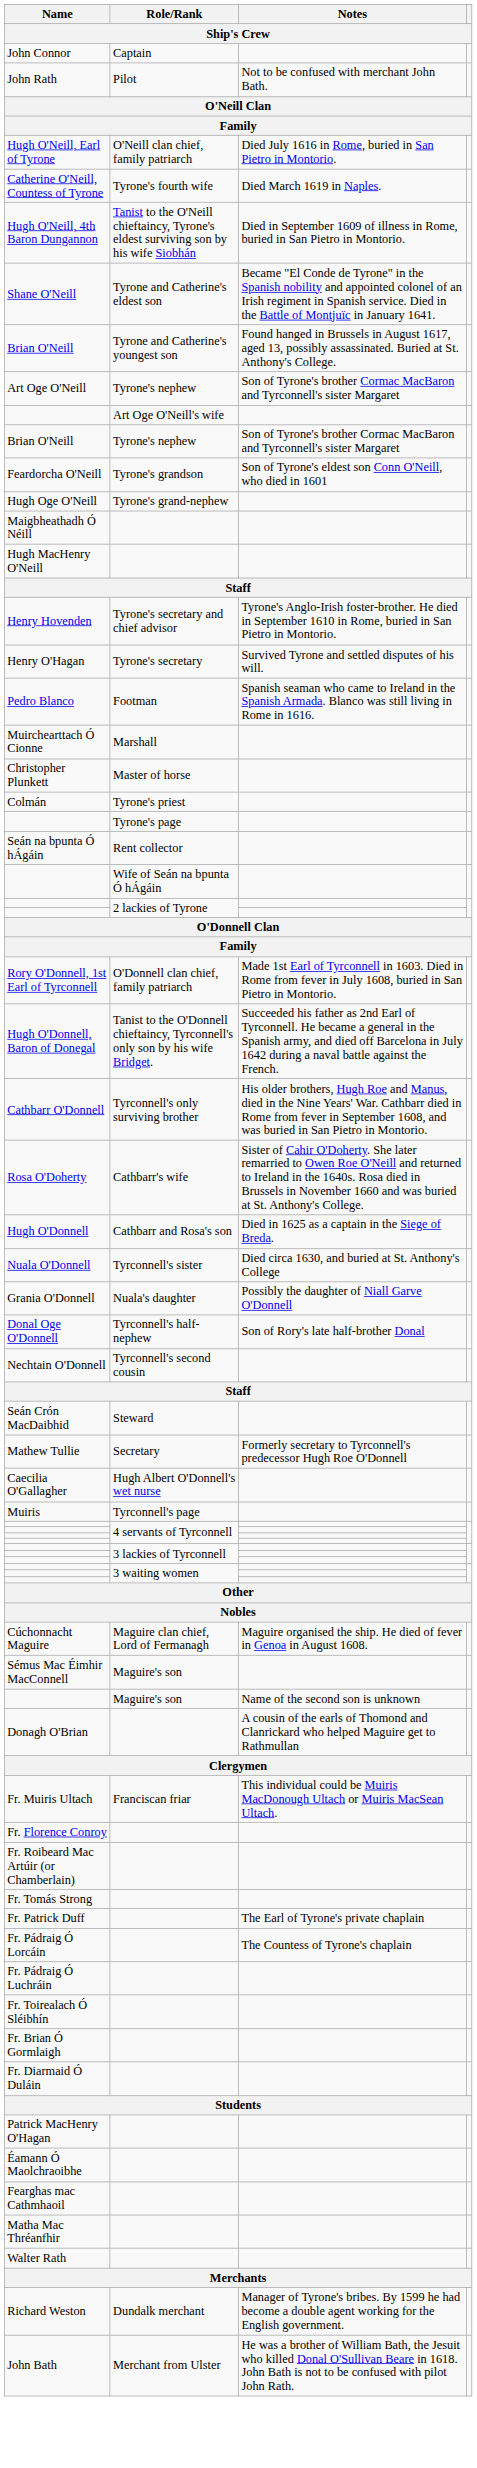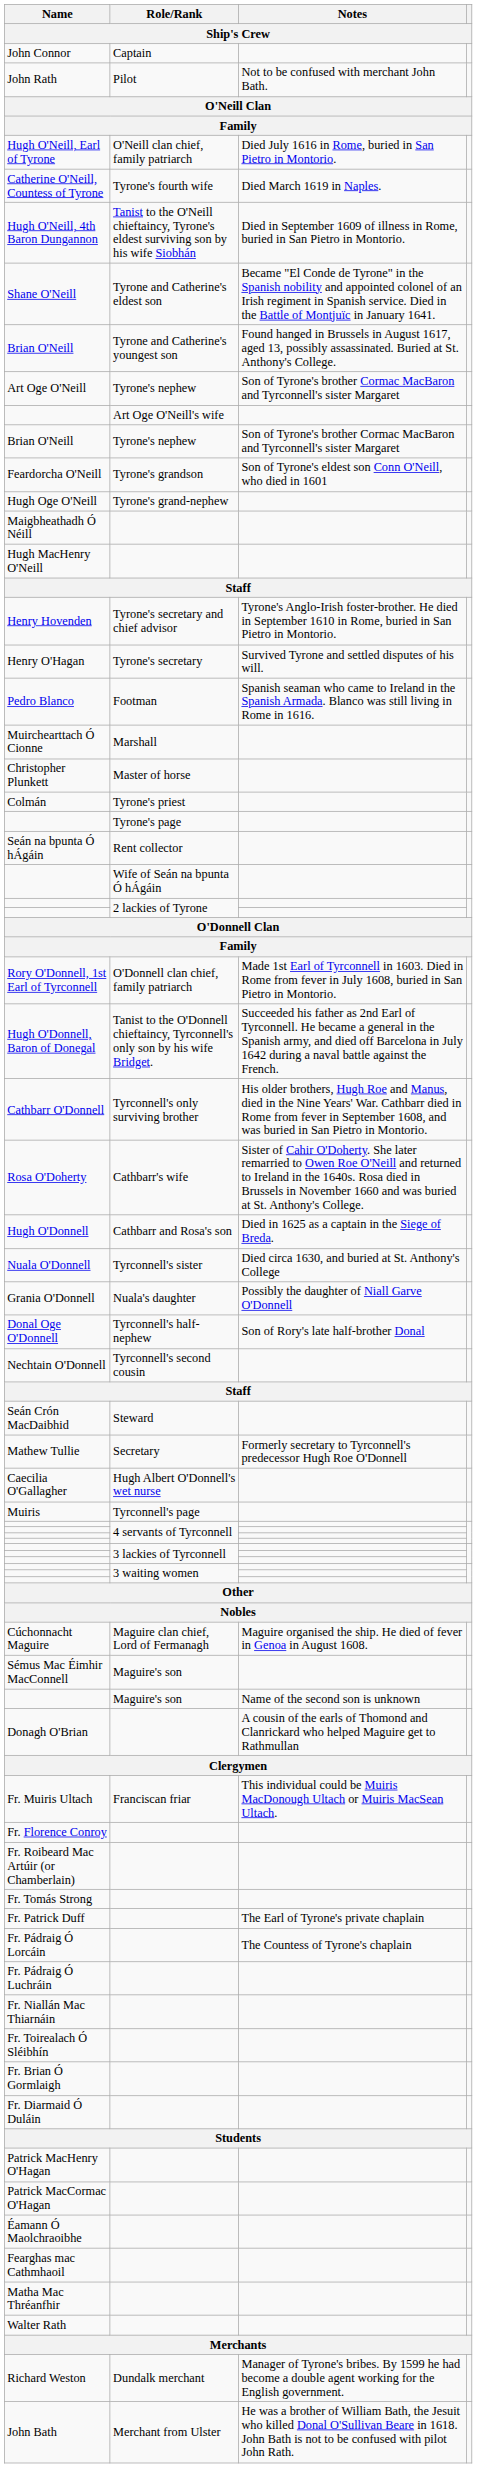+ row: Fr. Niallán Mac Thiarnáin
+ row: Patrick MacCormac O'Hagan
